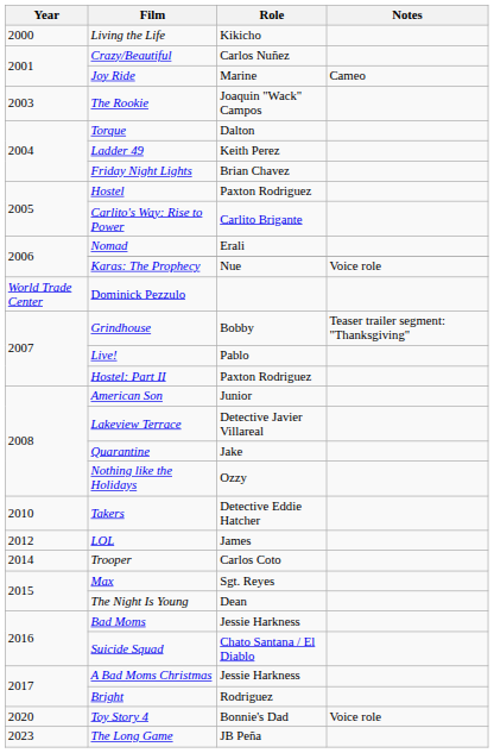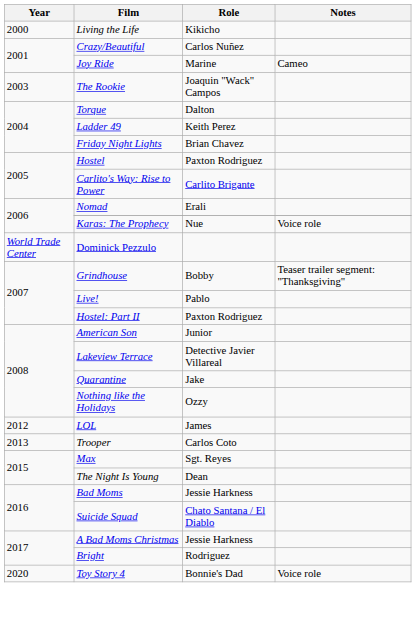- row: 2010 | Takers | Detective Eddie Hatcher
Trooper | Year: 2014 -> 2013
- row: 2023 | The Long Game | JB Peña
